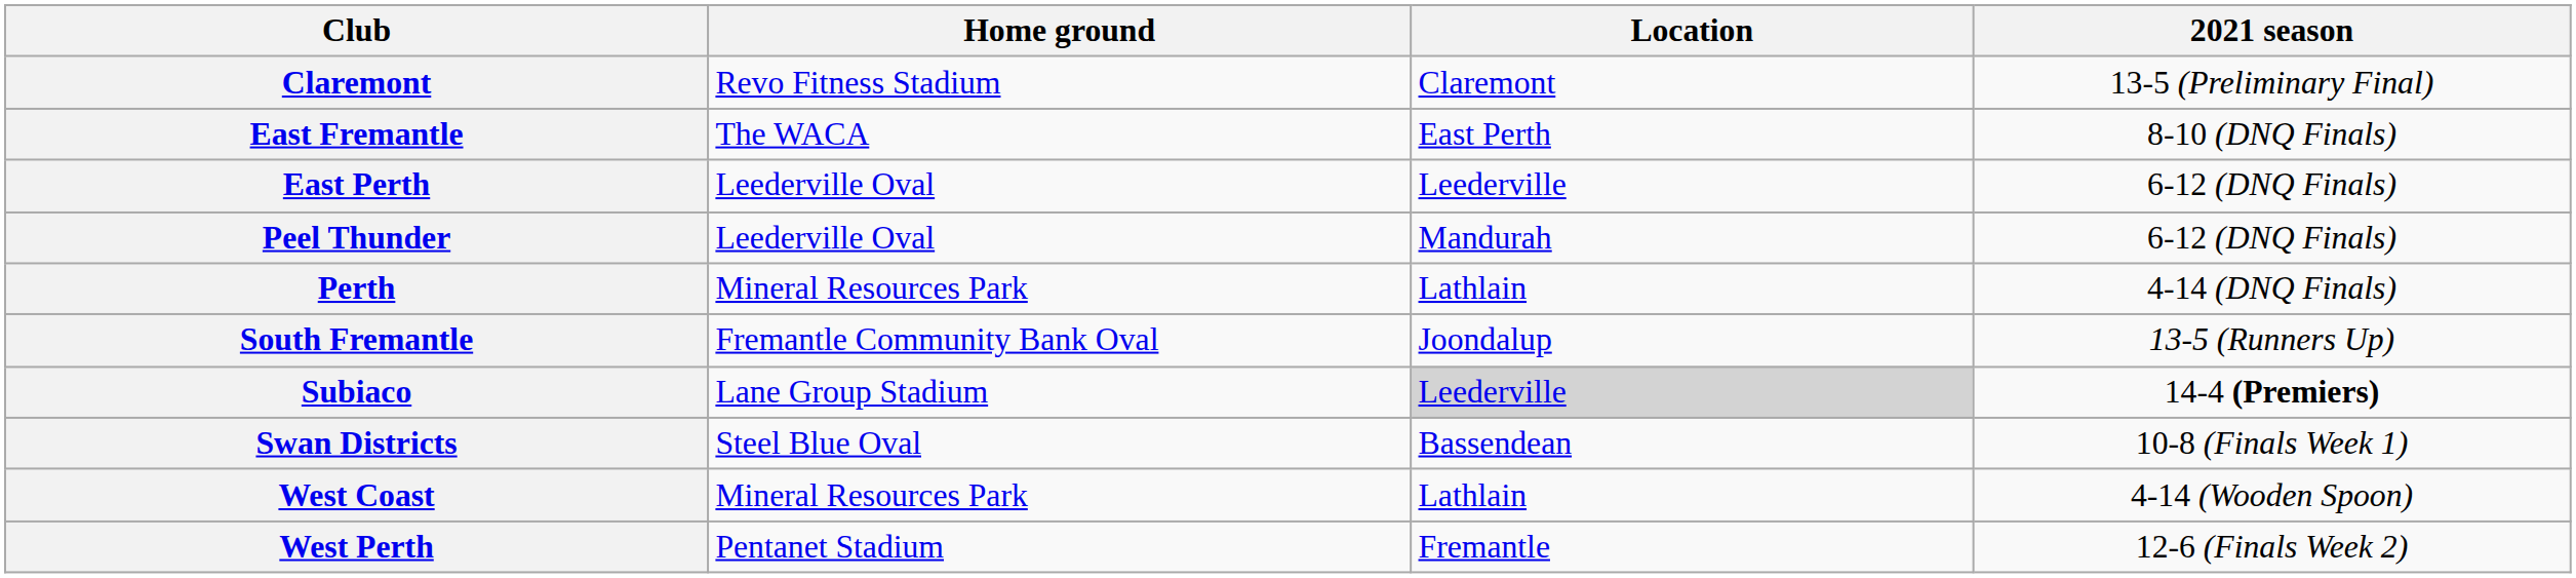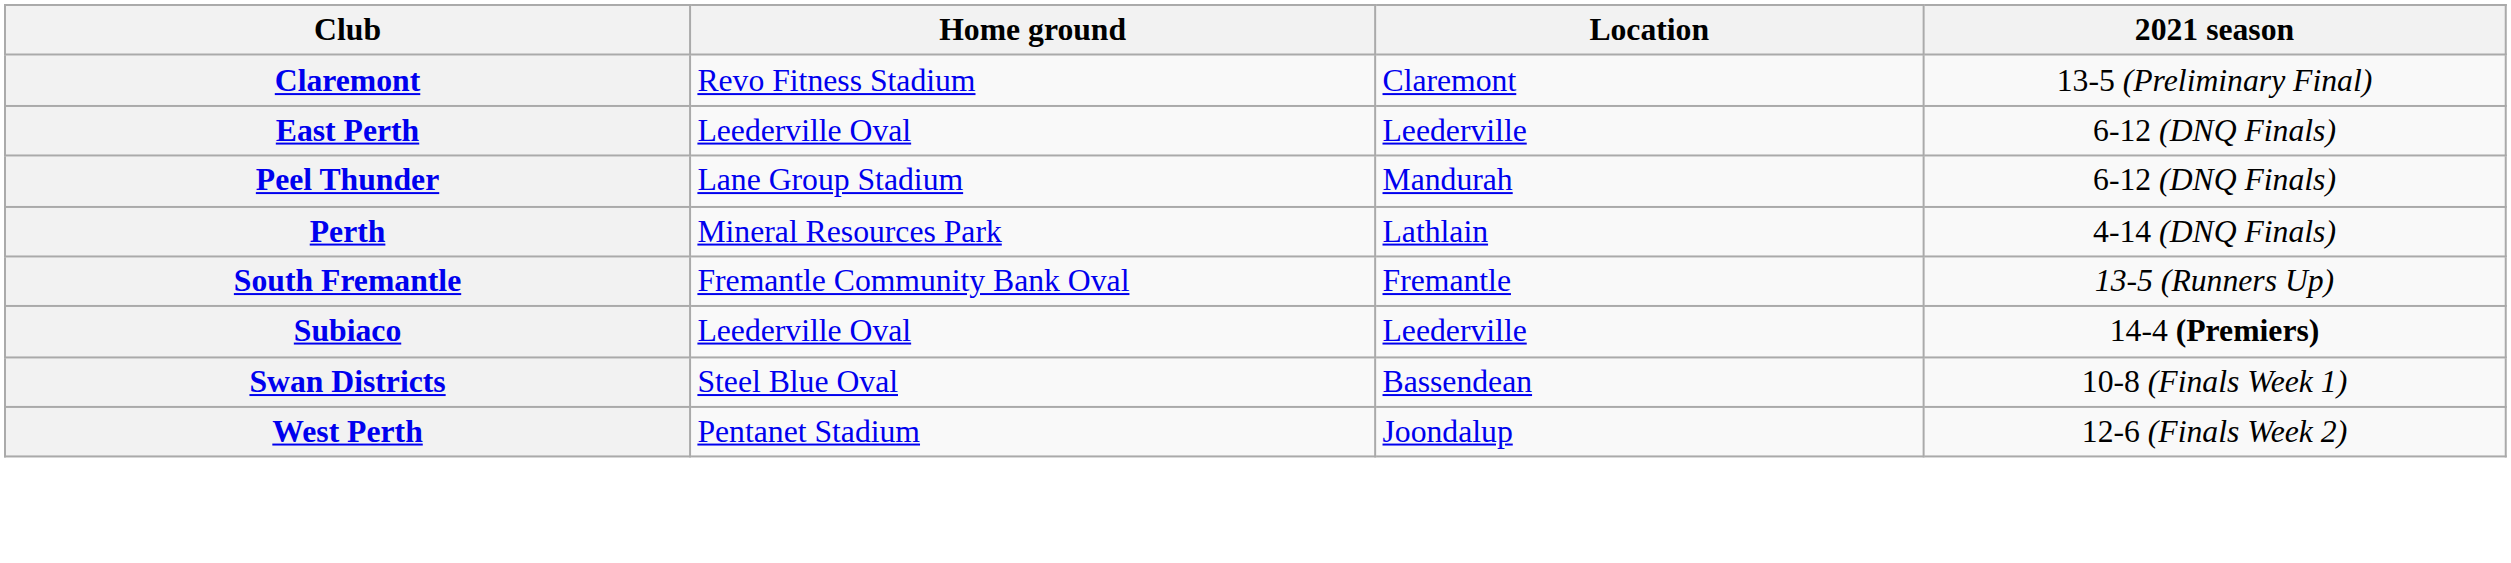- row: East Fremantle | The WACA | East Perth | 8-10 (DNQ Finals)
Peel Thunder | Home ground: Leederville Oval -> Lane Group Stadium
South Fremantle | Location: Joondalup -> Fremantle
Subiaco | Home ground: Lane Group Stadium -> Leederville Oval
Subiaco | Location: lightgrey background -> no background
- row: West Coast | Mineral Resources Park | Lathlain | 4-14 (Wooden Spoon)
West Perth | Location: Fremantle -> Joondalup
